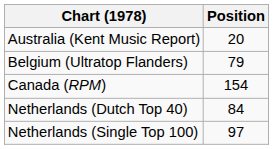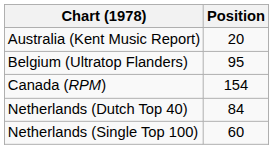Belgium (Ultratop Flanders) | Position: 79 -> 95
Netherlands (Single Top 100) | Position: 97 -> 60
